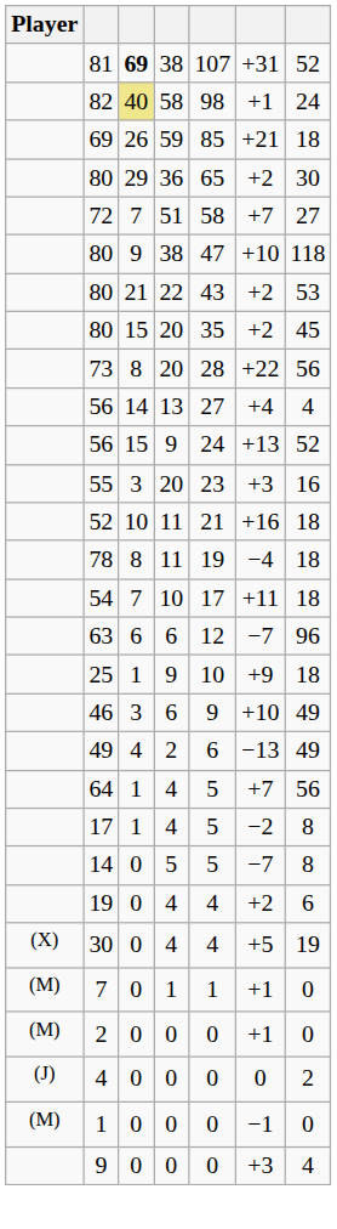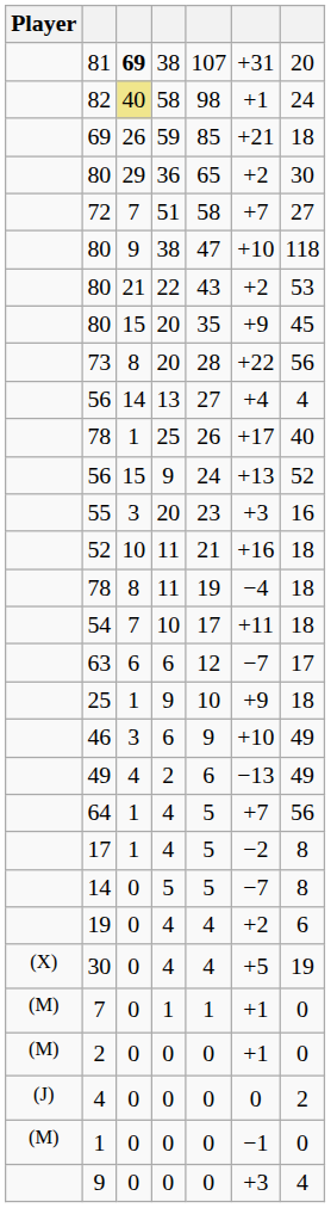81 | column 7: 52 -> 20
80 / 20 | column 6: +2 -> +9
+ row: 78 | 1 | 25 | 26 | +17 | 40
63 | column 7: 96 -> 17
